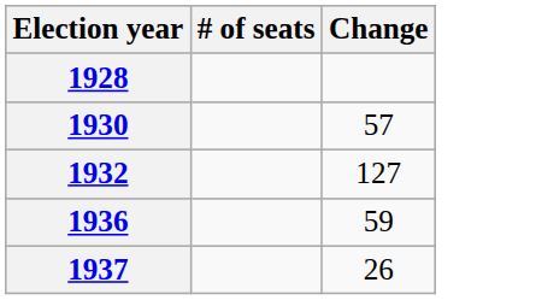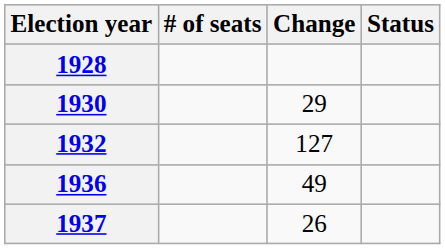+ column: Status
1930 | Change: 57 -> 29
1936 | Change: 59 -> 49
